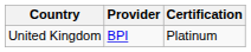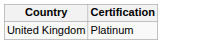- column: Provider | BPI
